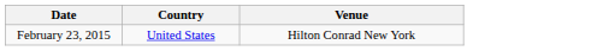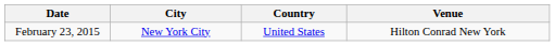+ column: City | New York City
